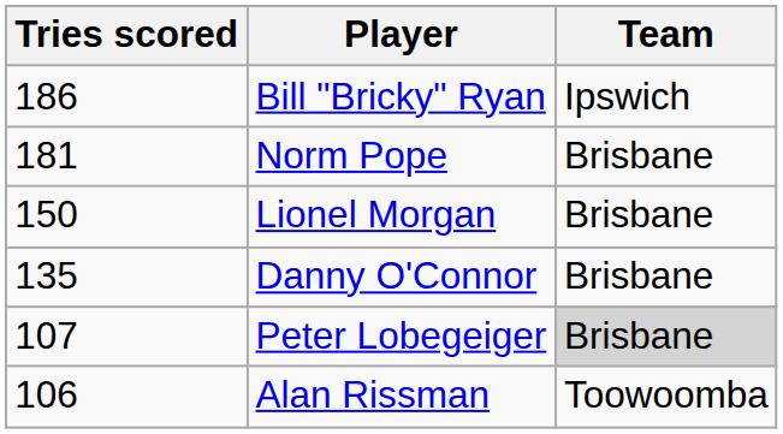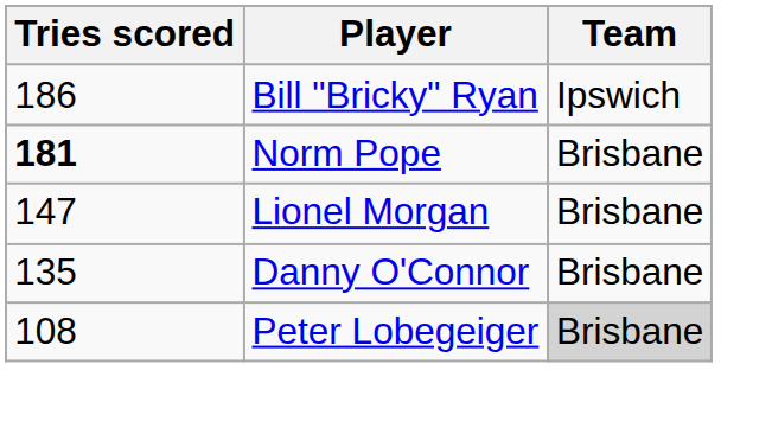Norm Pope | Tries scored: normal -> bold
Lionel Morgan | Tries scored: 150 -> 147
Peter Lobegeiger | Tries scored: 107 -> 108
- row: 106 | Alan Rissman | Toowoomba
